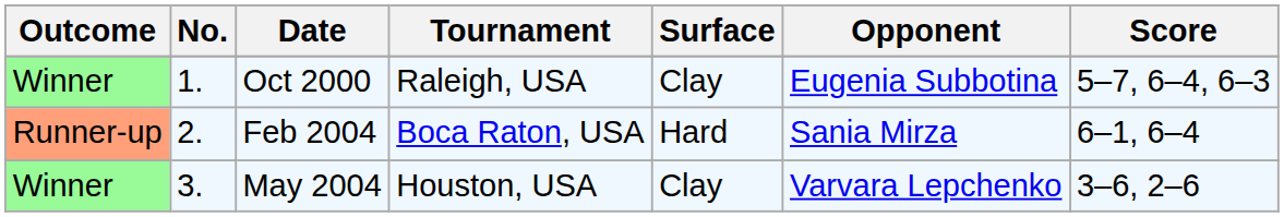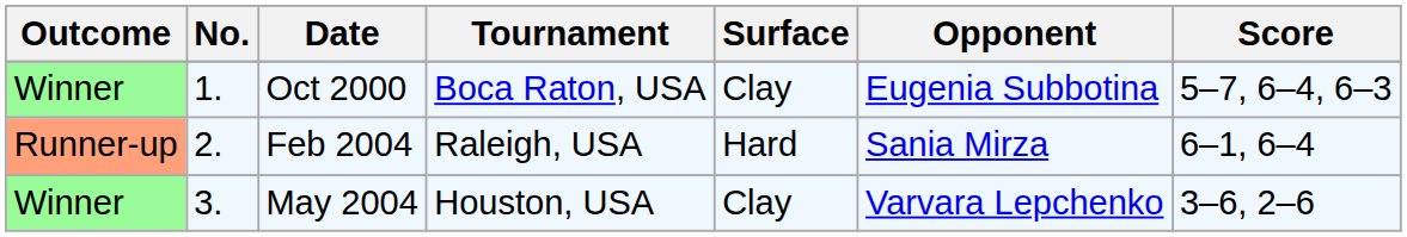Oct 2000 | Tournament: Raleigh, USA -> Boca Raton, USA
Feb 2004 | Tournament: Boca Raton, USA -> Raleigh, USA
